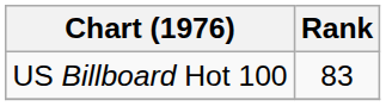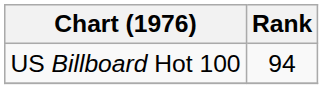US Billboard Hot 100 | Rank: 83 -> 94
